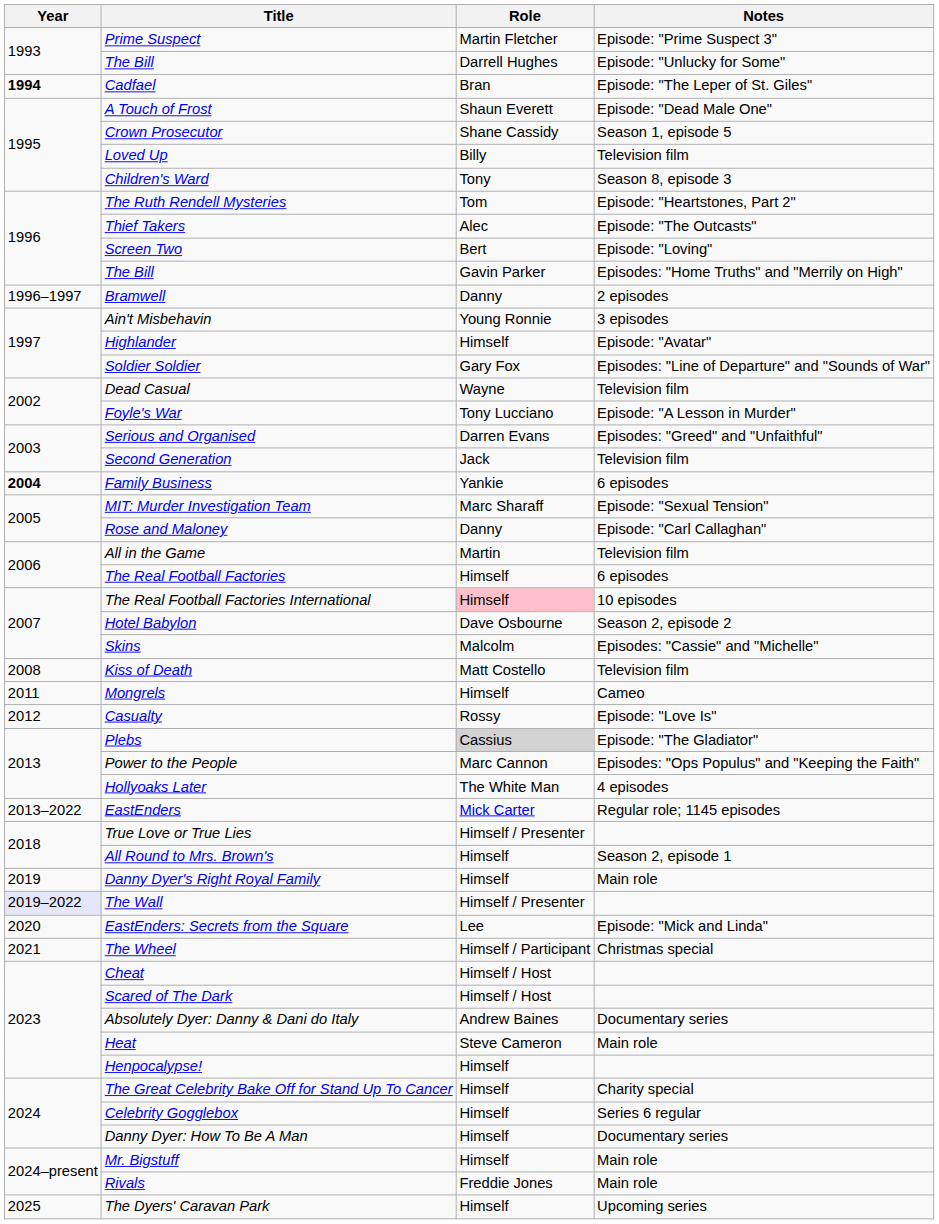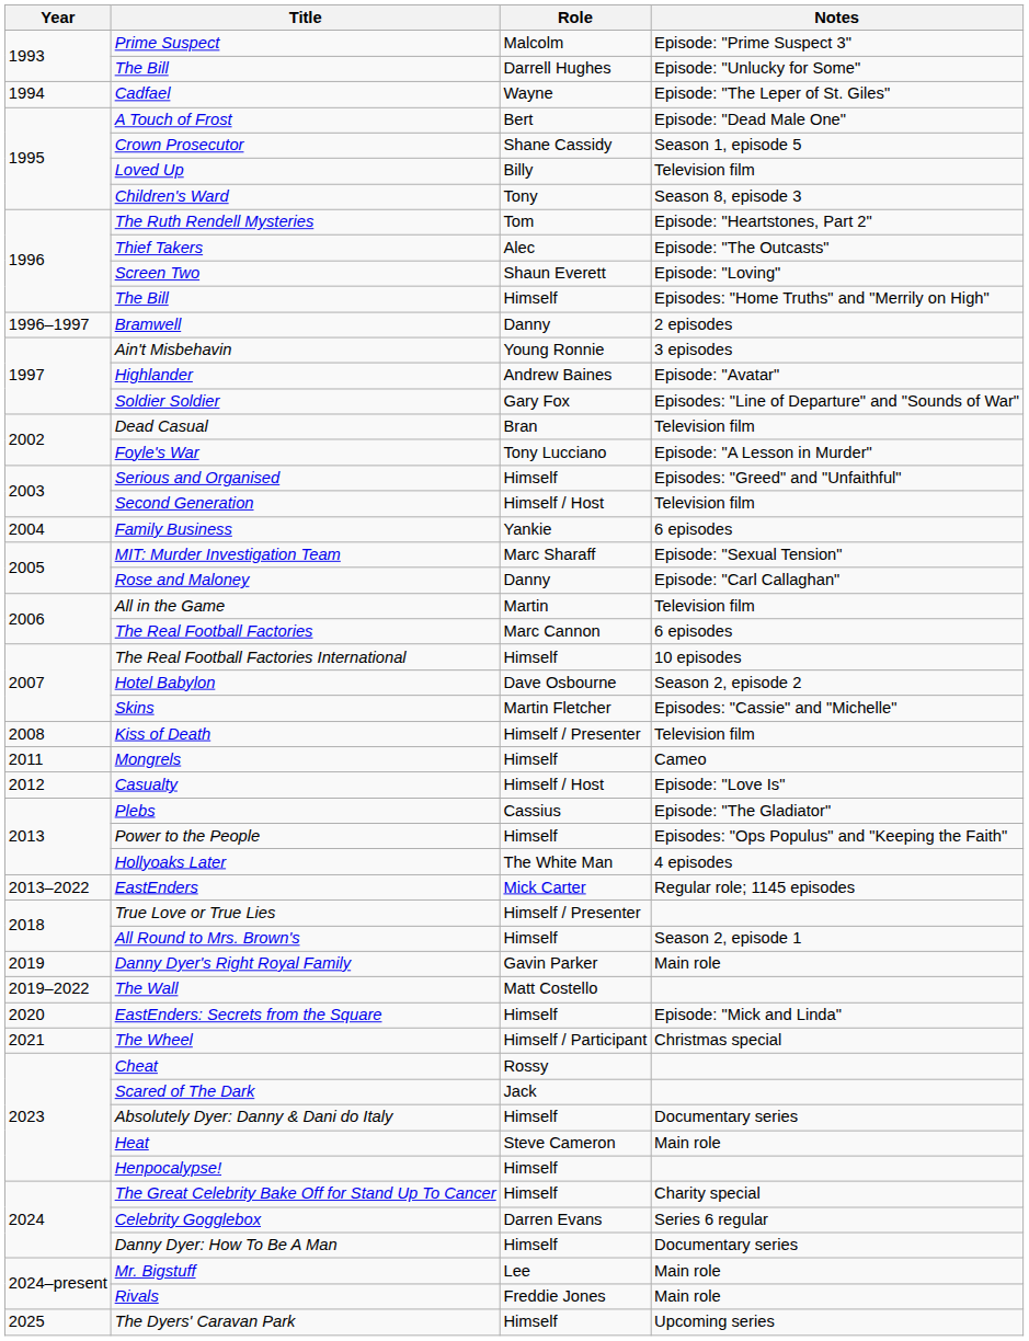Prime Suspect | Role: Martin Fletcher -> Malcolm
Cadfael | Year: bold -> normal
Cadfael | Role: Bran -> Wayne
A Touch of Frost | Role: Shaun Everett -> Bert
Screen Two | Role: Bert -> Shaun Everett
The Bill / Episodes: "Home Truths" and "Merrily on High" | Role: Gavin Parker -> Himself
Highlander | Role: Himself -> Andrew Baines
Dead Casual | Role: Wayne -> Bran
Serious and Organised | Role: Darren Evans -> Himself
Second Generation | Role: Jack -> Himself / Host
Family Business | Year: bold -> normal
The Real Football Factories | Role: Himself -> Marc Cannon
The Real Football Factories International | Role: pink background -> no background
Skins | Role: Malcolm -> Martin Fletcher
Kiss of Death | Role: Matt Costello -> Himself / Presenter
Casualty | Role: Rossy -> Himself / Host
Plebs | Role: lightgrey background -> no background
Power to the People | Role: Marc Cannon -> Himself
Danny Dyer's Right Royal Family | Role: Himself -> Gavin Parker
The Wall | Year: lavender background -> no background
The Wall | Role: Himself / Presenter -> Matt Costello
EastEnders: Secrets from the Square | Role: Lee -> Himself
Cheat | Role: Himself / Host -> Rossy
Scared of The Dark | Role: Himself / Host -> Jack
Absolutely Dyer: Danny & Dani do Italy | Role: Andrew Baines -> Himself
Celebrity Gogglebox | Role: Himself -> Darren Evans
Mr. Bigstuff | Role: Himself -> Lee
